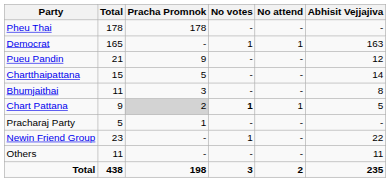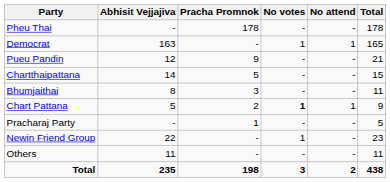columns swapped: Abhisit Vejjajiva <-> Total
Chart Pattana | Pracha Promnok: lightgrey background -> no background
